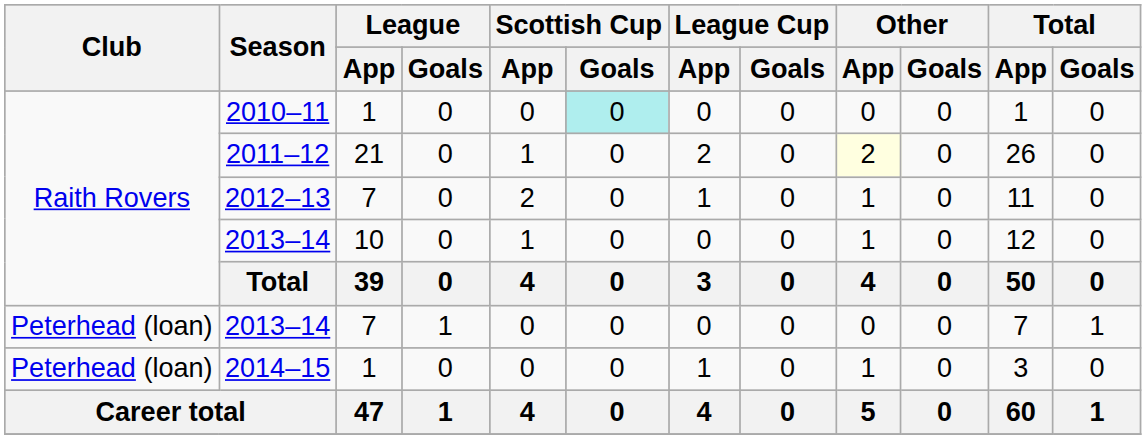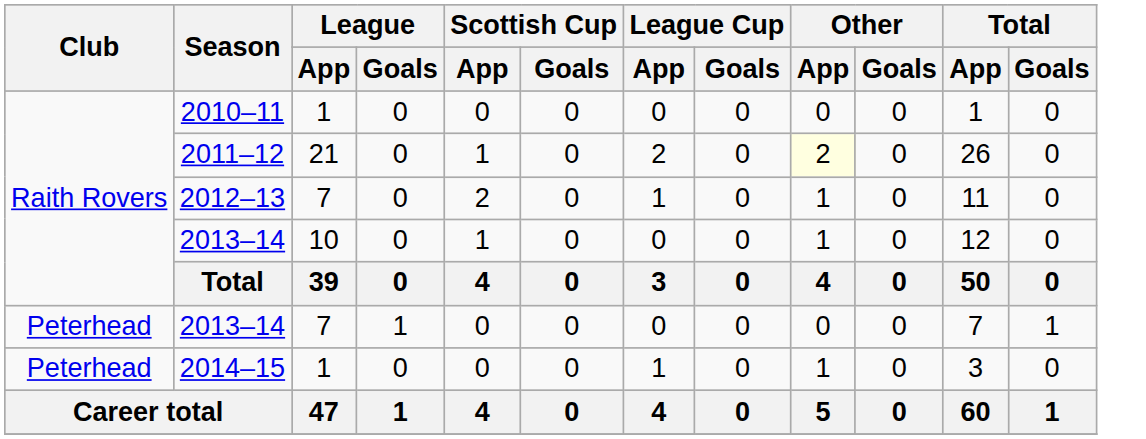2010–11 | Scottish Cup / Goals: paleturquoise background -> no background
2013–14 / 7 | Club: Peterhead (loan) -> Peterhead
2014–15 | Club: Peterhead (loan) -> Peterhead
